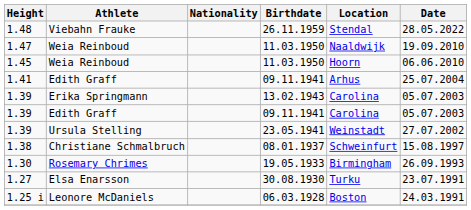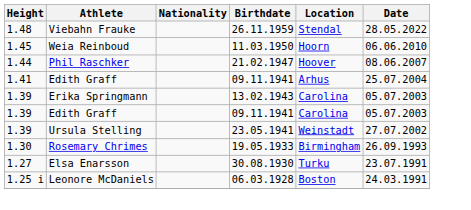- row: 1.47 | Weia Reinboud | 11.03.1950 | Naaldwijk | 19.09.2010
+ row: 1.44 | Phil Raschker | 21.02.1947 | Hoover | 08.06.2007
- row: 1.38 | Christiane Schmalbruch | 08.01.1937 | Schweinfurt | 15.08.1997
